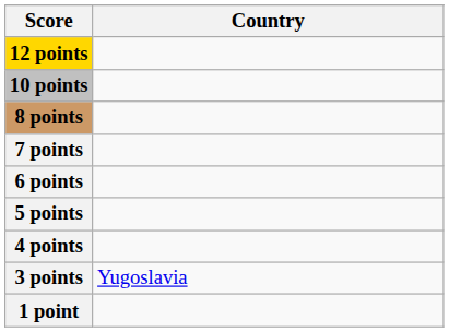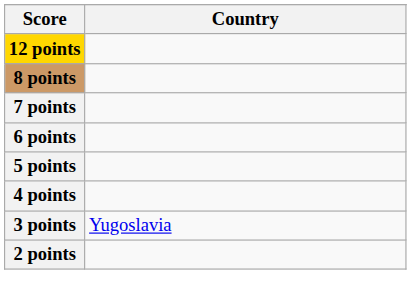- row: 10 points
+ row: 2 points
- row: 1 point
